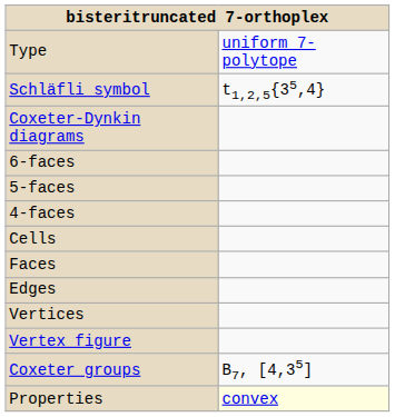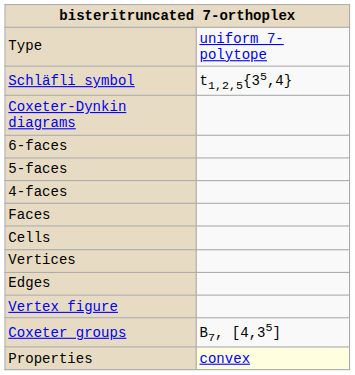rows swapped: Cells <-> Faces
rows swapped: Edges <-> Vertices
